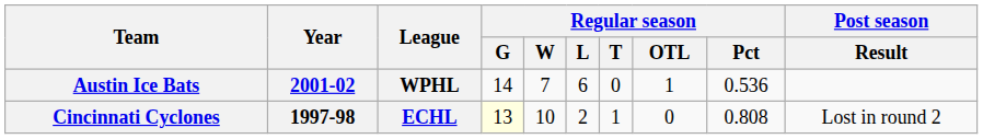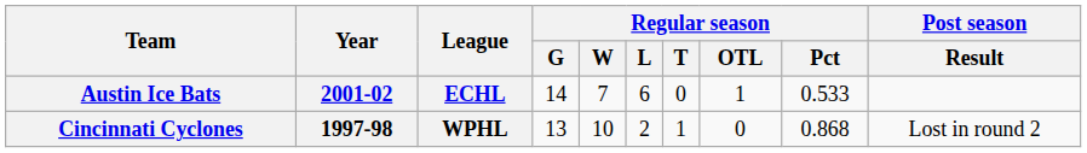Austin Ice Bats | League: WPHL -> ECHL
Austin Ice Bats | Regular season / Pct: 0.536 -> 0.533
Cincinnati Cyclones | League: ECHL -> WPHL
Cincinnati Cyclones | Regular season / G: lightyellow background -> no background
Cincinnati Cyclones | Regular season / Pct: 0.808 -> 0.868
